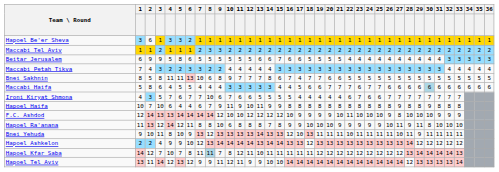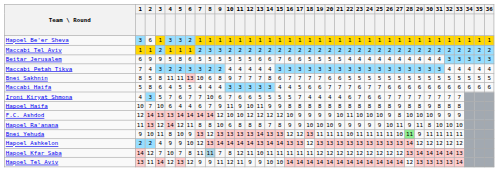Bnei Sakhnin | 17: 4 -> 7
Maccabi Haifa | 30: lightblue background -> no background
Ironi Kiryat Shmona | 17: 4 -> 7
Bnei Yehuda | 17: 10 -> 12
Bnei Yehuda | 28: no background -> lightgreen background
